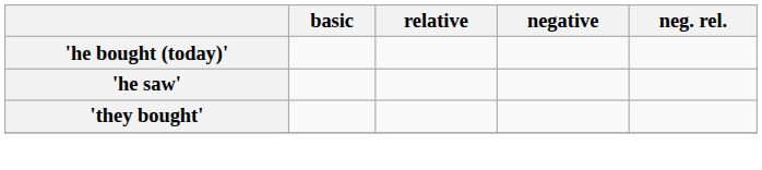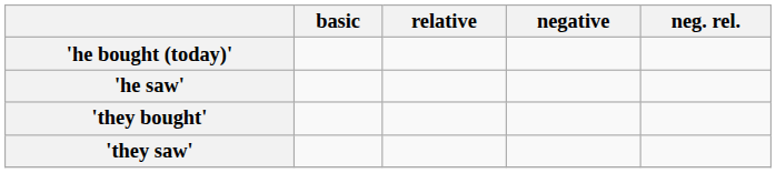+ row: 'they saw'
